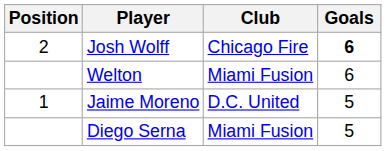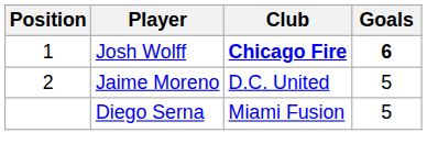Josh Wolff | Position: 2 -> 1
Josh Wolff | Club: normal -> bold
- row: Welton | Miami Fusion | 6
Jaime Moreno | Position: 1 -> 2
